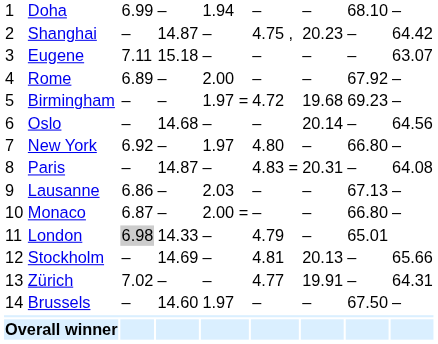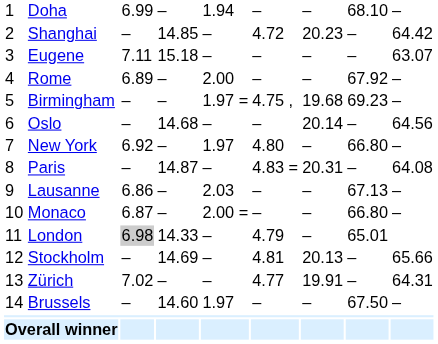Shanghai | column 4: 14.87 -> 14.85
Shanghai | column 6: 4.75 , -> 4.72
Birmingham | column 6: 4.72 -> 4.75 ,
